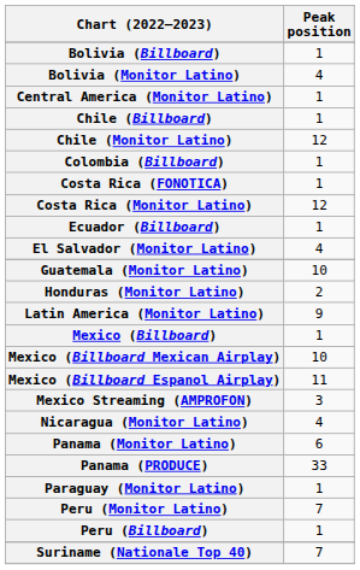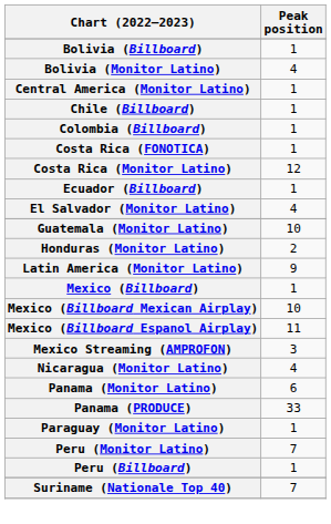- row: Chile (Monitor Latino) | 12
